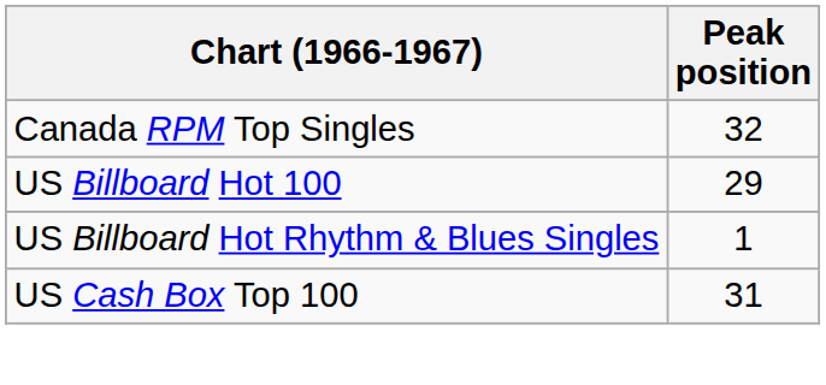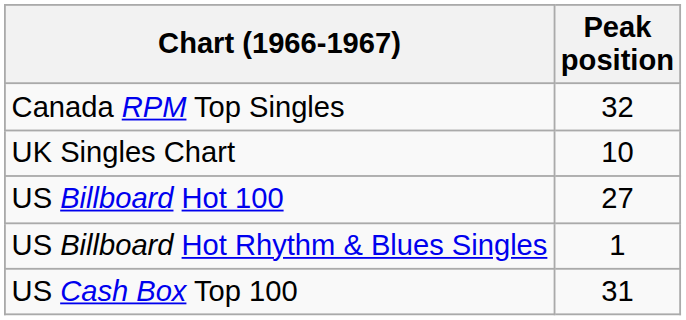+ row: UK Singles Chart | 10
US Billboard Hot 100 | Peak position: 29 -> 27
